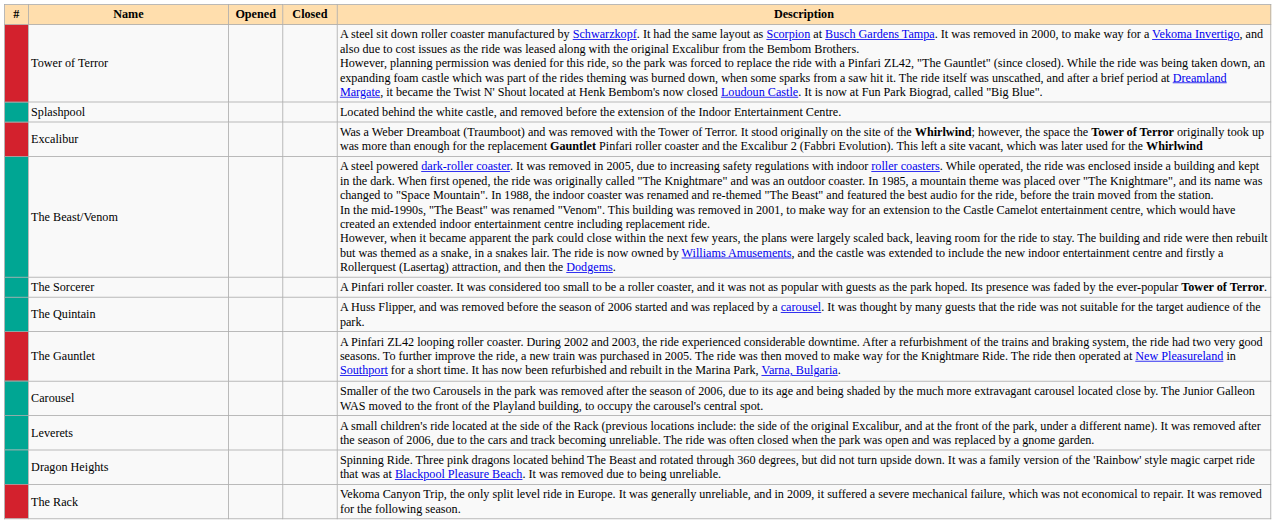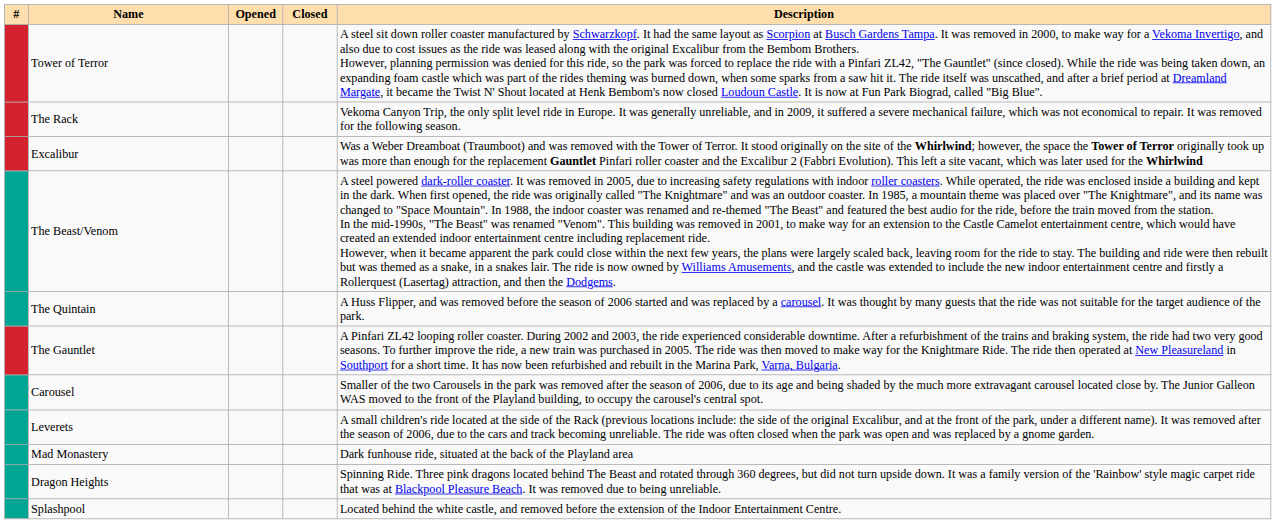rows swapped: The Rack <-> Splashpool
- row: The Sorcerer | A Pinfari roller coaster. It was considered too small to be a roller coaster, and it was not as popular with guests as the park hoped. Its presence was faded by the ever-popular Tower of Terror.
+ row: Mad Monastery | Dark funhouse ride, situated at the back of the Playland area
